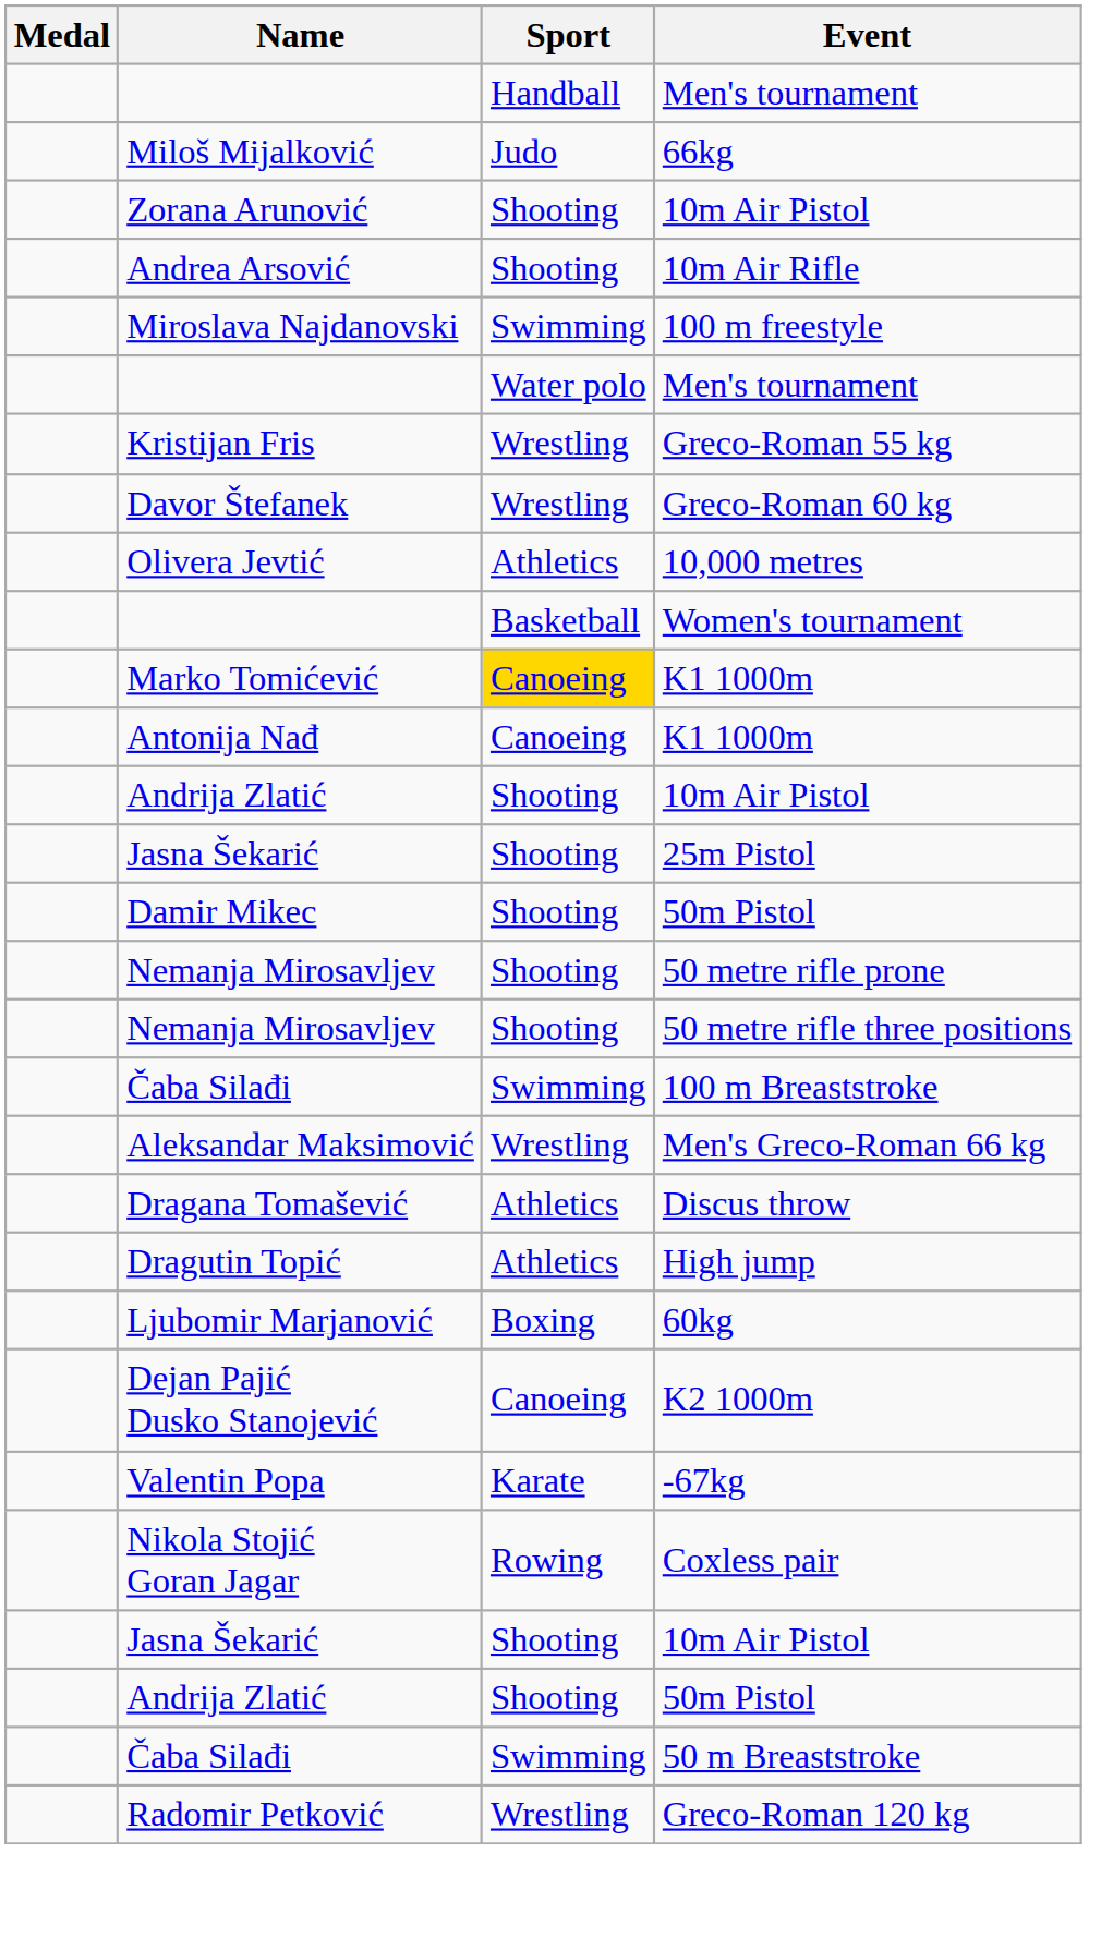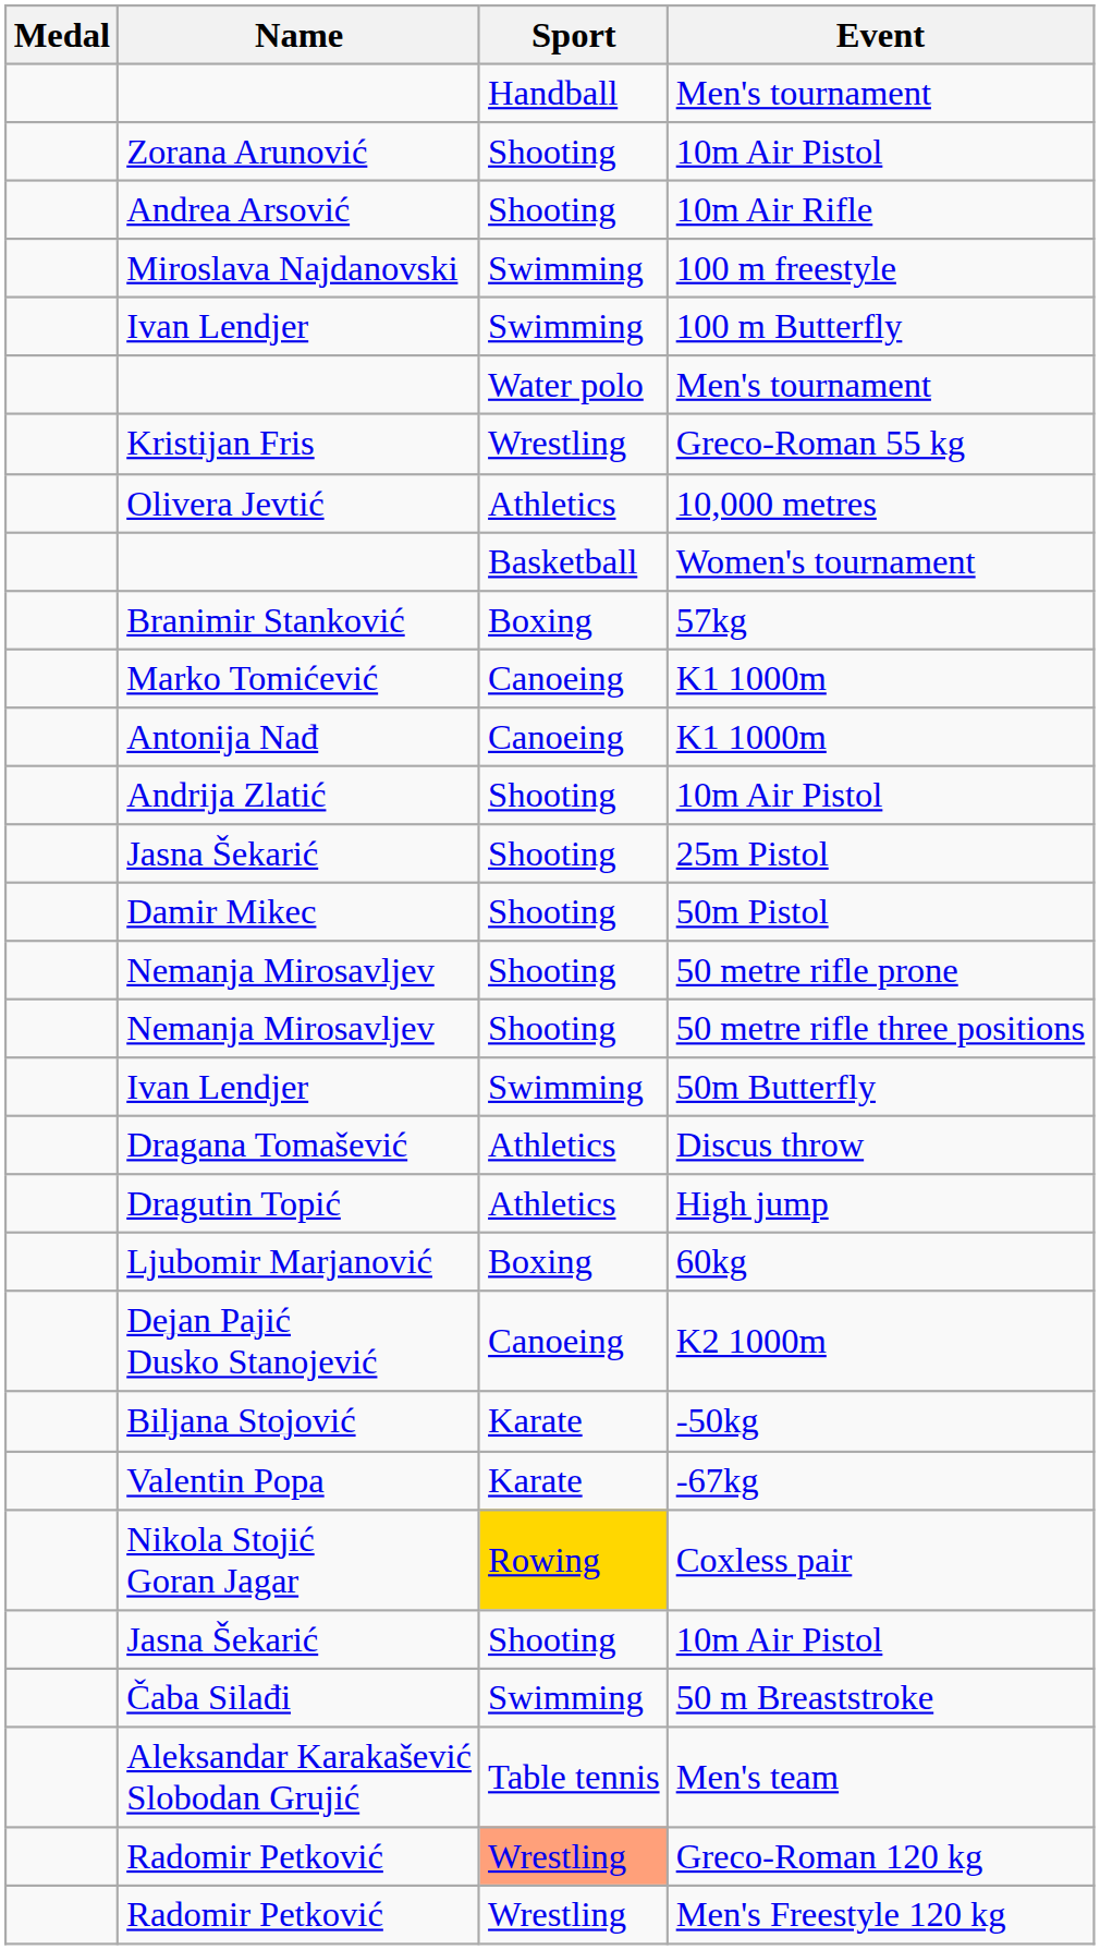- row: Miloš Mijalković | Judo | 66kg
+ row: Ivan Lendjer | Swimming | 100 m Butterfly
- row: Davor Štefanek | Wrestling | Greco-Roman 60 kg
+ row: Branimir Stanković | Boxing | 57kg
Marko Tomićević / K1 1000m | Sport: gold background -> no background
+ row: Ivan Lendjer | Swimming | 50m Butterfly
- row: Čaba Silađi | Swimming | 100 m Breaststroke
- row: Aleksandar Maksimović | Wrestling | Men's Greco-Roman 66 kg
+ row: Biljana Stojović | Karate | -50kg
Coxless pair | Sport: no background -> gold background
- row: Andrija Zlatić | Shooting | 50m Pistol
+ row: Aleksandar Karakašević Slobodan Grujić | Table tennis | Men's team
Greco-Roman 120 kg | Sport: no background -> lightsalmon background
+ row: Radomir Petković | Wrestling | Men's Freestyle 120 kg
